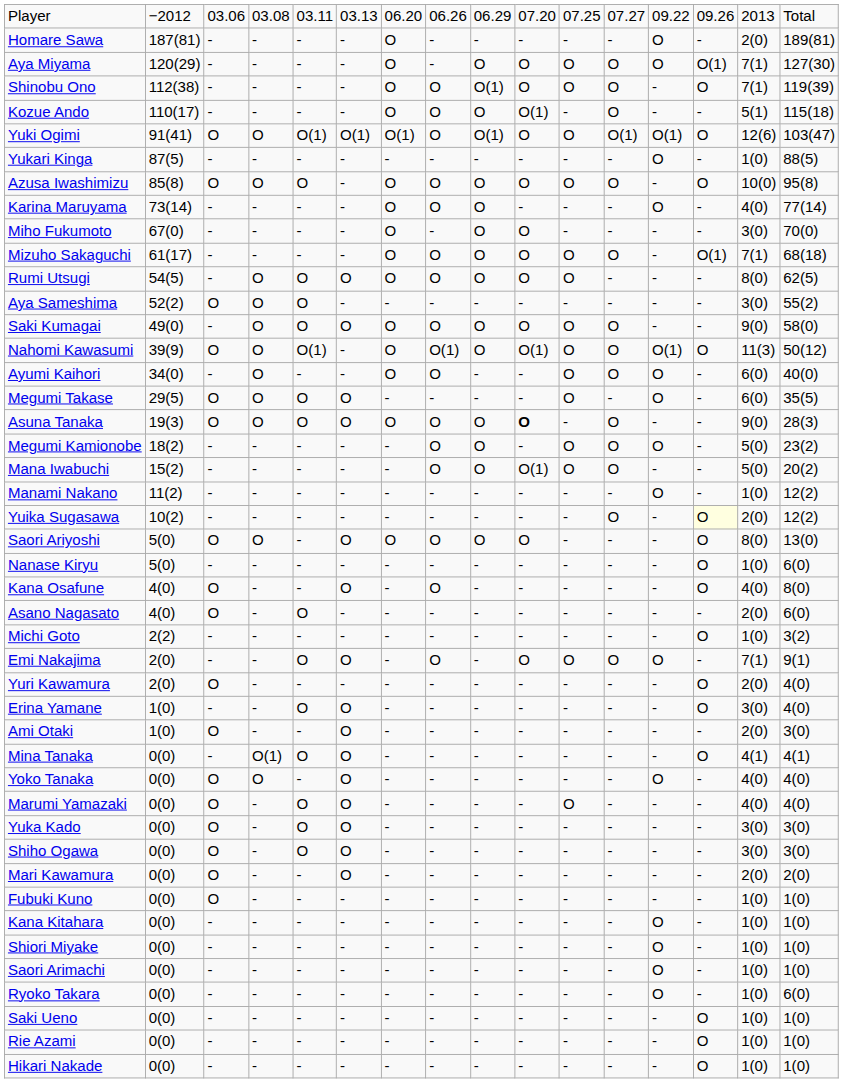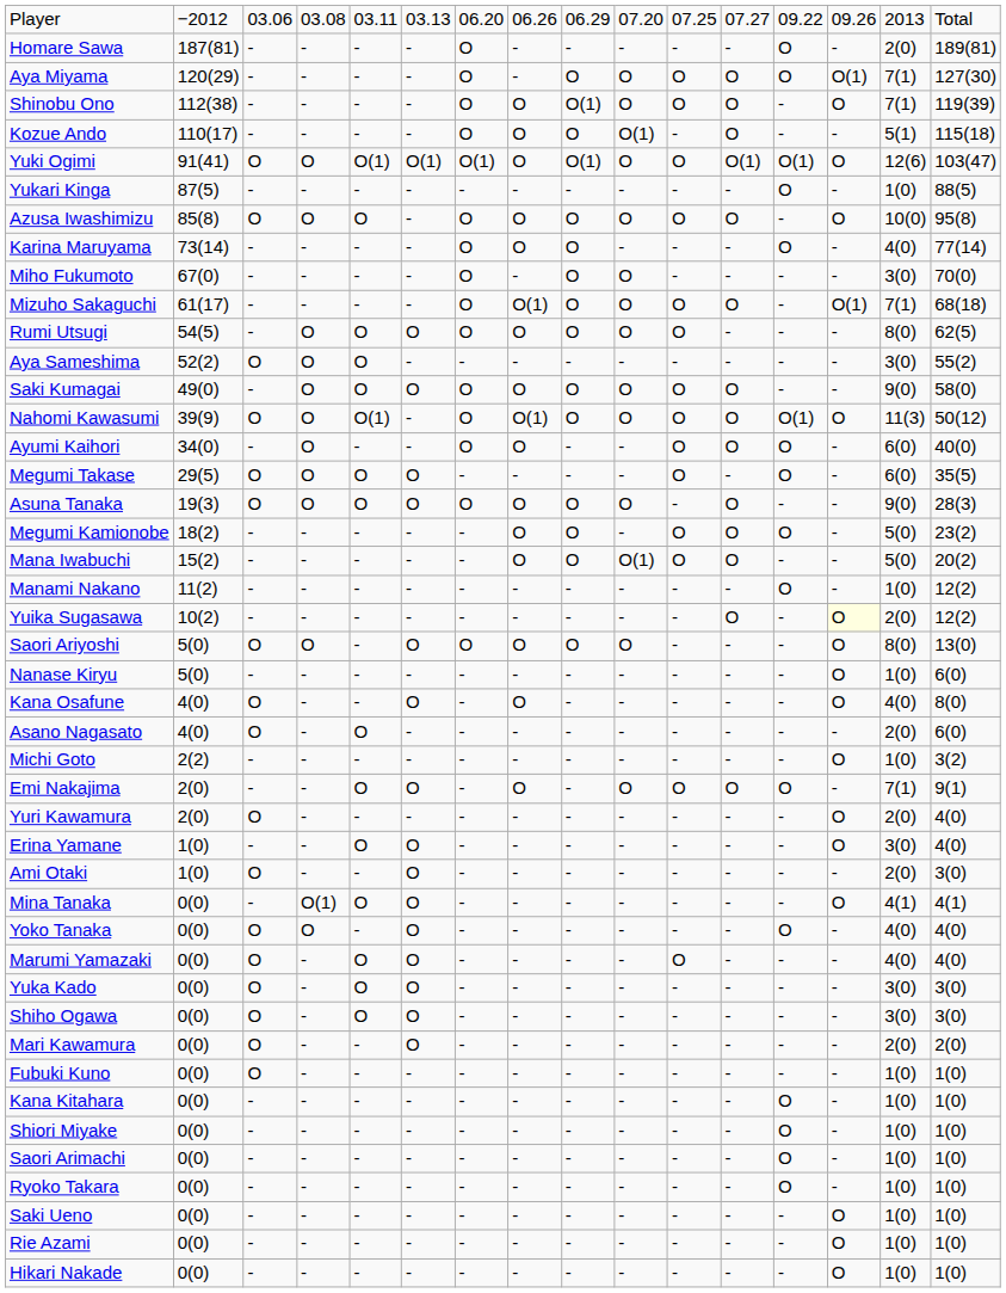Mizuho Sakaguchi | column 8: O -> O(1)
Nahomi Kawasumi | column 10: O(1) -> O
Asuna Tanaka | column 10: bold -> normal
Ryoko Takara | column 16: 6(0) -> 1(0)
